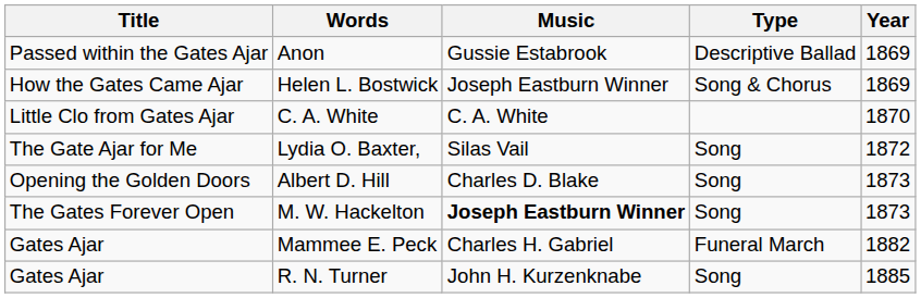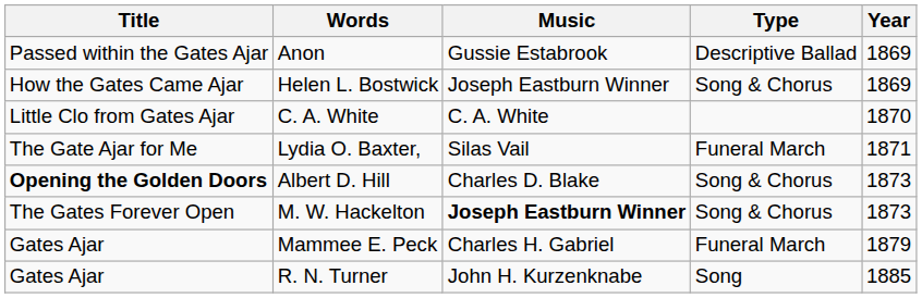Lydia O. Baxter, | Type: Song -> Funeral March
Lydia O. Baxter, | Year: 1872 -> 1871
Albert D. Hill | Title: normal -> bold
Albert D. Hill | Type: Song -> Song & Chorus
M. W. Hackelton | Type: Song -> Song & Chorus
Mammee E. Peck | Year: 1882 -> 1879
